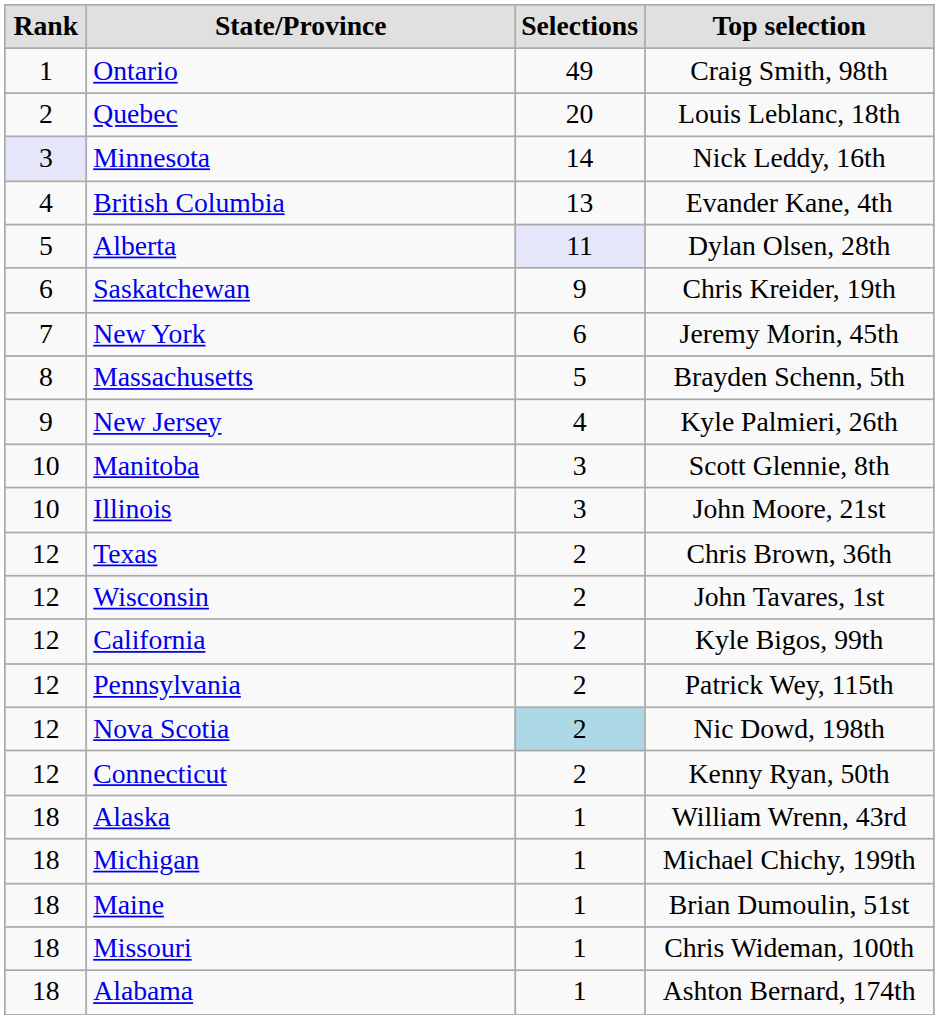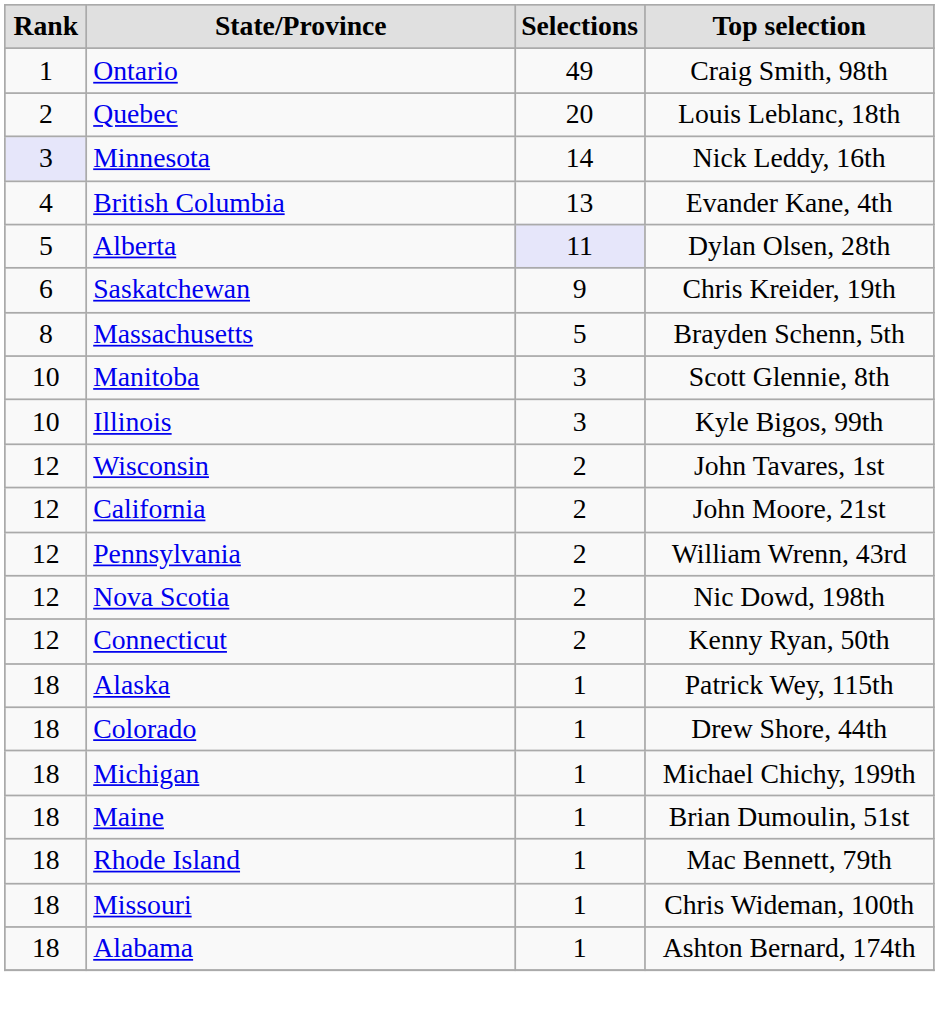- row: 7 | New York | 6 | Jeremy Morin, 45th
- row: 9 | New Jersey | 4 | Kyle Palmieri, 26th
Illinois | Top selection: John Moore, 21st -> Kyle Bigos, 99th
- row: 12 | Texas | 2 | Chris Brown, 36th
California | Top selection: Kyle Bigos, 99th -> John Moore, 21st
Pennsylvania | Top selection: Patrick Wey, 115th -> William Wrenn, 43rd
Nova Scotia | Selections: lightblue background -> no background
Alaska | Top selection: William Wrenn, 43rd -> Patrick Wey, 115th
+ row: 18 | Colorado | 1 | Drew Shore, 44th
+ row: 18 | Rhode Island | 1 | Mac Bennett, 79th
